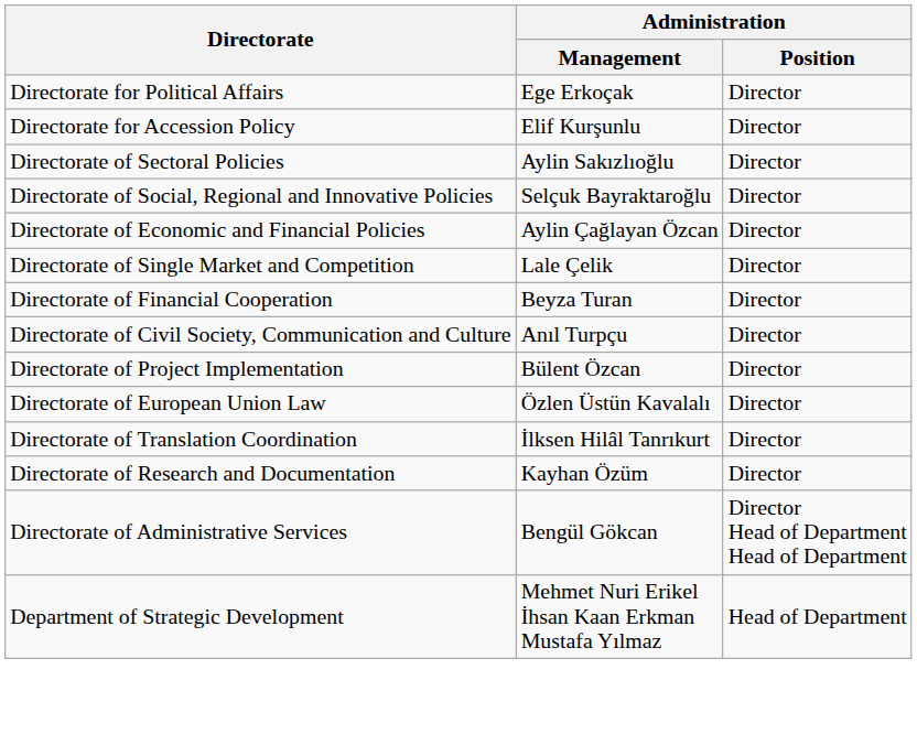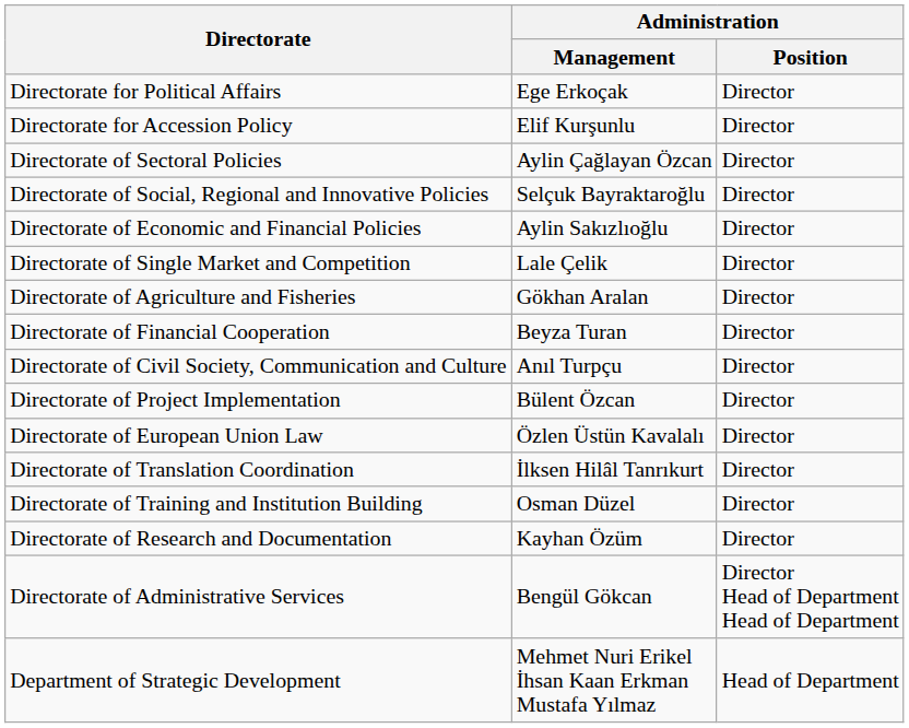Directorate of Sectoral Policies | Administration / Management: Aylin Sakızlıoğlu -> Aylin Çağlayan Özcan
Directorate of Economic and Financial Policies | Administration / Management: Aylin Çağlayan Özcan -> Aylin Sakızlıoğlu
+ row: Directorate of Agriculture and Fisheries | Gökhan Aralan | Director
+ row: Directorate of Training and Institution Building | Osman Düzel | Director
